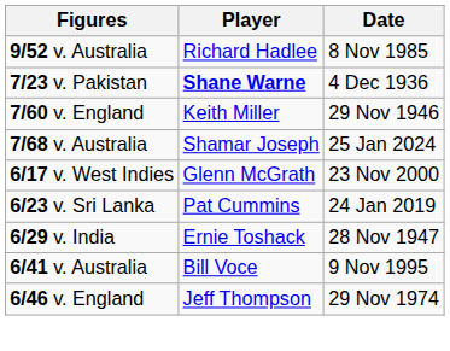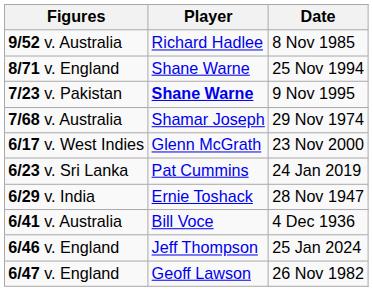+ row: 8/71 v. England | Shane Warne | 25 Nov 1994
7/23 v. Pakistan | Date: 4 Dec 1936 -> 9 Nov 1995
- row: 7/60 v. England | Keith Miller | 29 Nov 1946
7/68 v. Australia | Date: 25 Jan 2024 -> 29 Nov 1974
6/41 v. Australia | Date: 9 Nov 1995 -> 4 Dec 1936
6/46 v. England | Date: 29 Nov 1974 -> 25 Jan 2024
+ row: 6/47 v. England | Geoff Lawson | 26 Nov 1982
